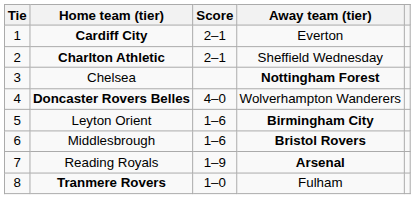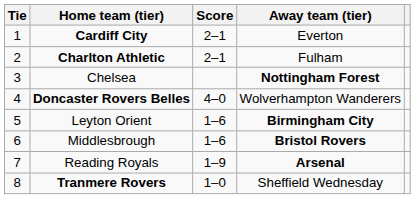Charlton Athletic | Away team (tier): Sheffield Wednesday -> Fulham
Tranmere Rovers | Away team (tier): Fulham -> Sheffield Wednesday
